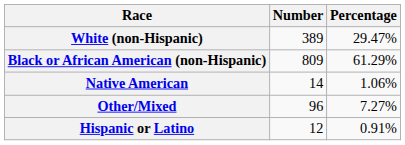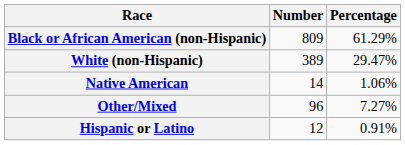rows swapped: White (non-Hispanic) <-> Black or African American (non-Hispanic)
